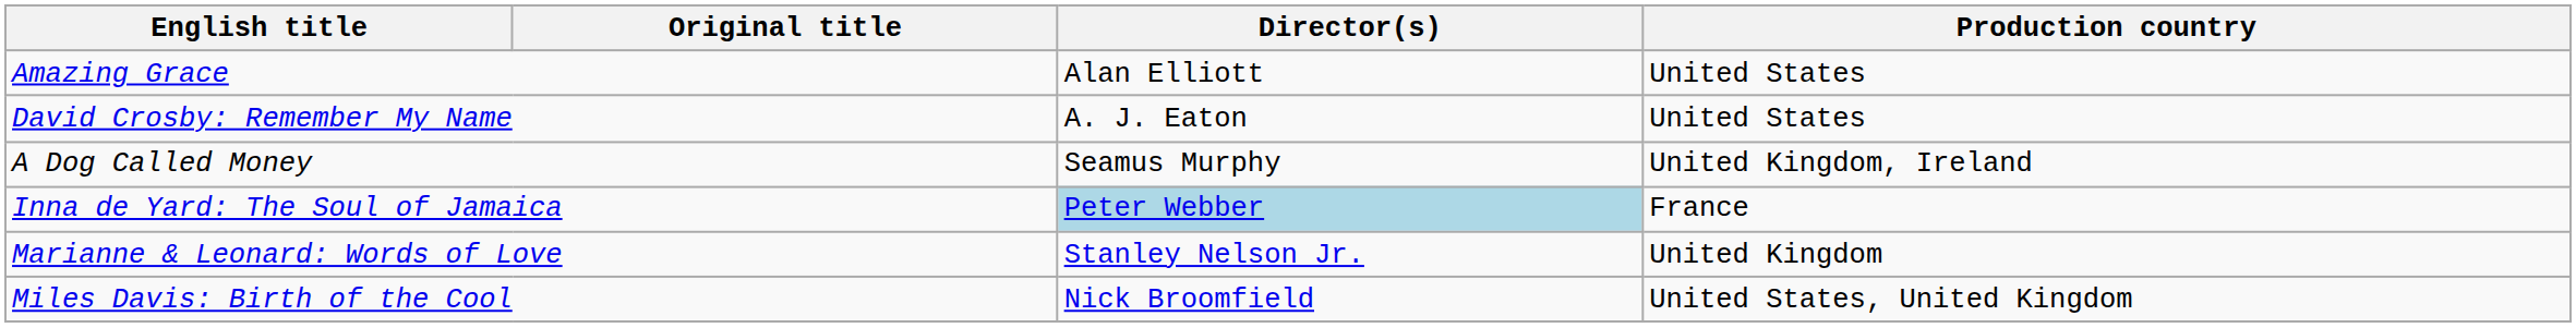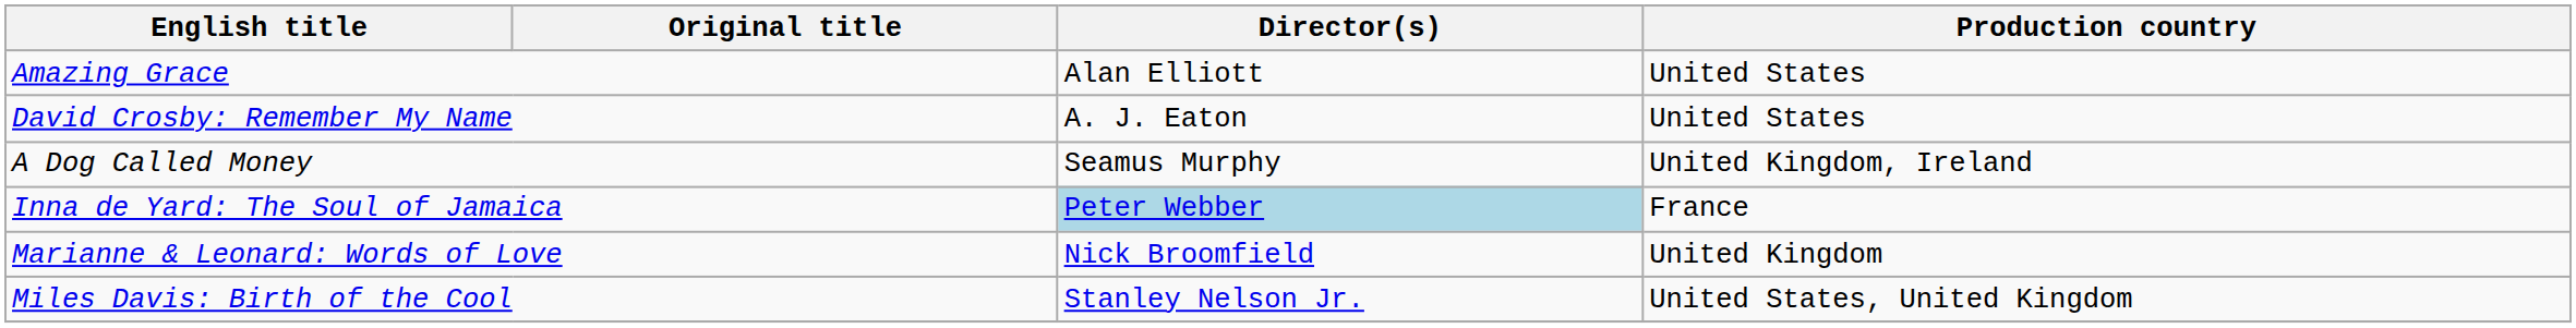Marianne & Leonard: Words of Love | Director(s): Stanley Nelson Jr. -> Nick Broomfield
Miles Davis: Birth of the Cool | Director(s): Nick Broomfield -> Stanley Nelson Jr.
